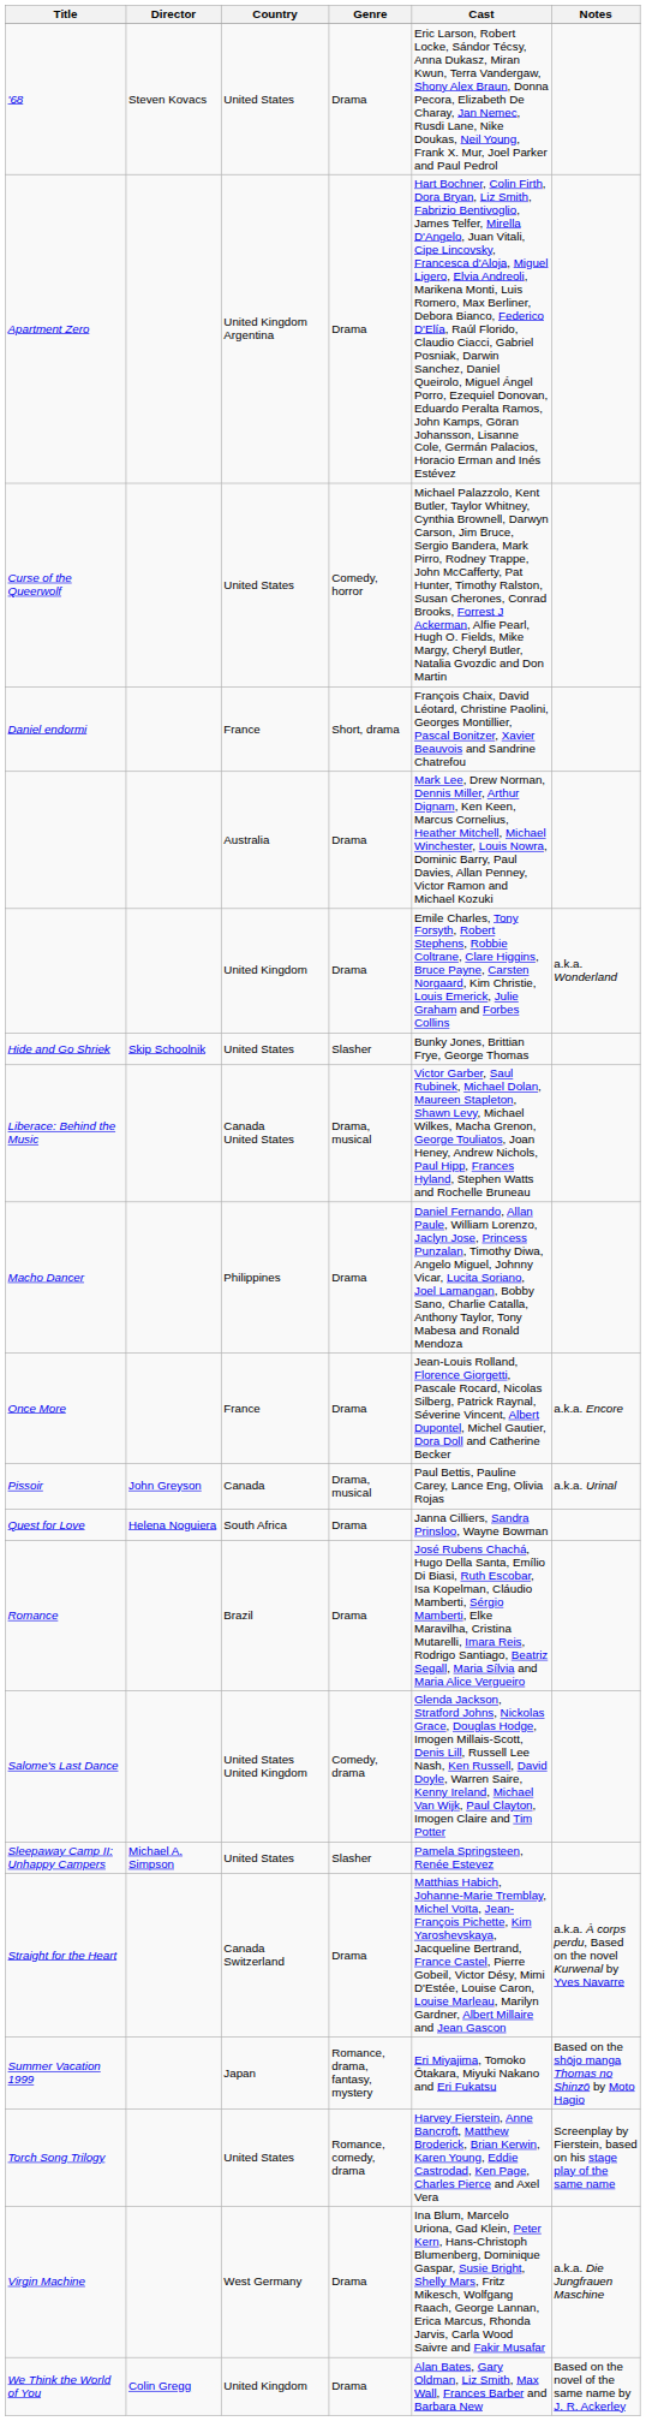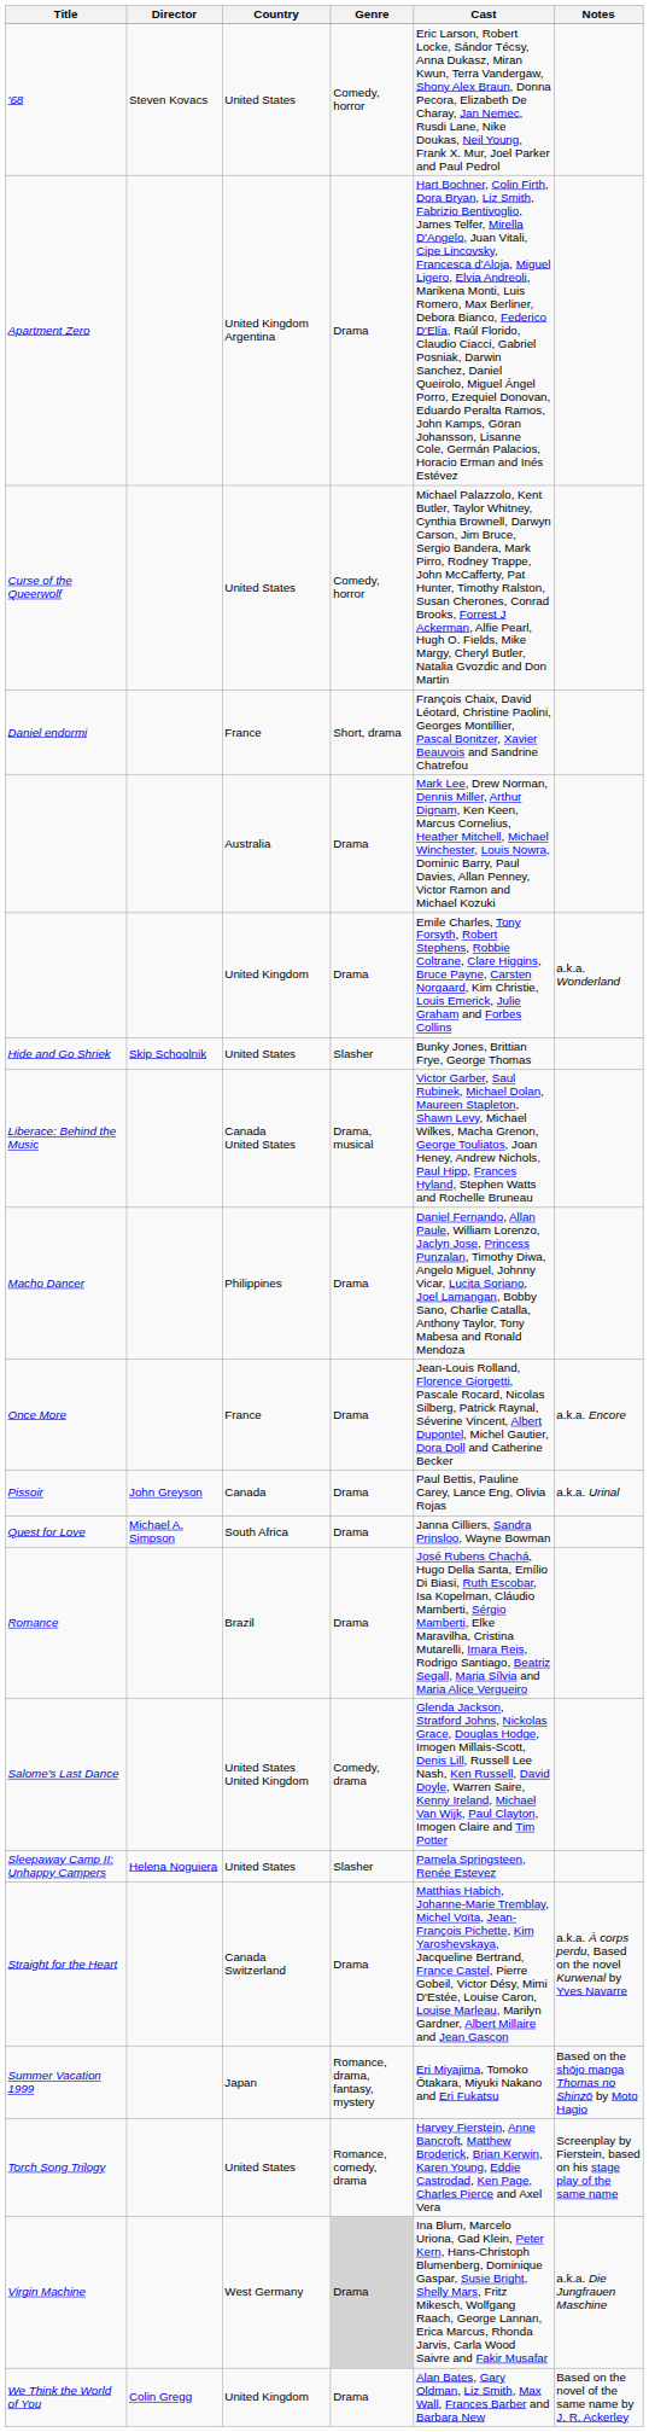'68 | Genre: Drama -> Comedy, horror
Pissoir | Genre: Drama, musical -> Drama
Quest for Love | Director: Helena Noguiera -> Michael A. Simpson
Sleepaway Camp II: Unhappy Campers | Director: Michael A. Simpson -> Helena Noguiera
Virgin Machine | Genre: no background -> lightgrey background
